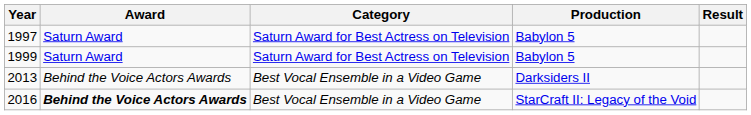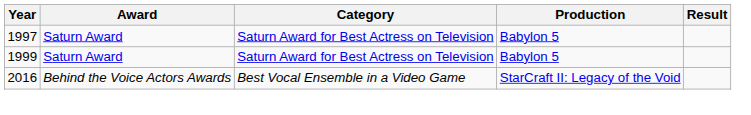- row: 2013 | Behind the Voice Actors Awards | Best Vocal Ensemble in a Video Game | Darksiders II
2016 | Award: bold -> normal
